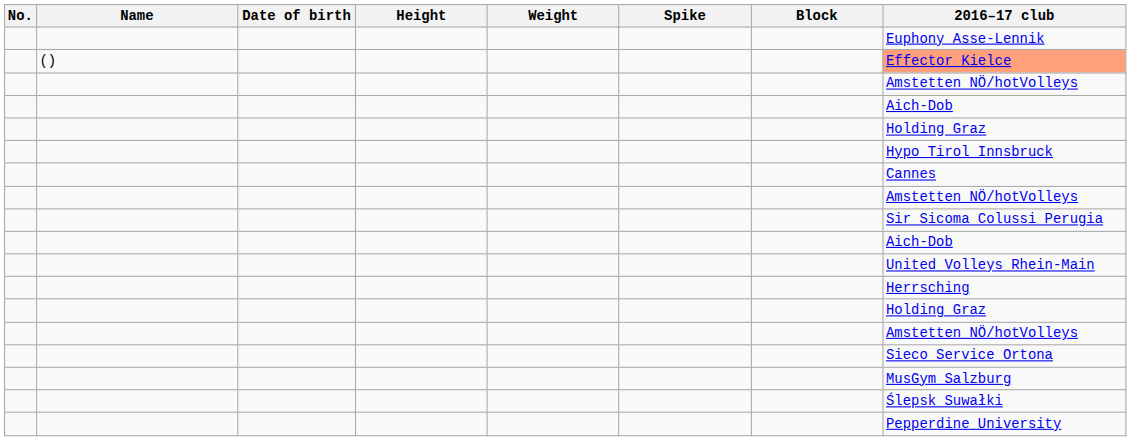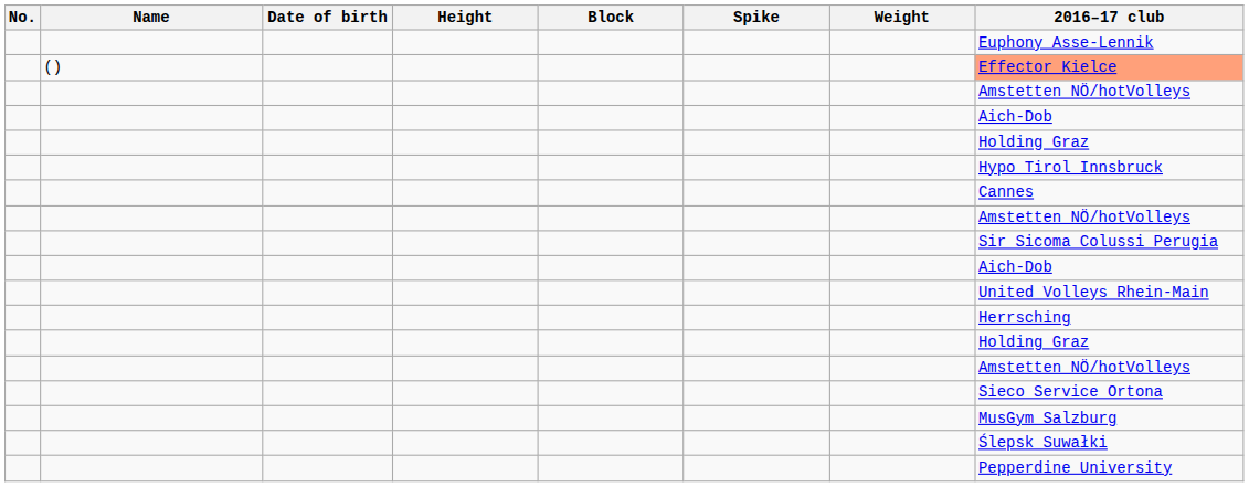columns swapped: Weight <-> Block
